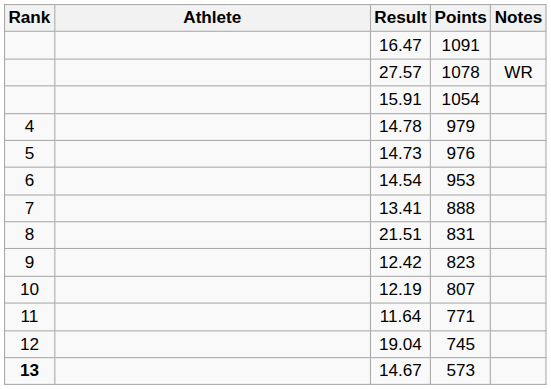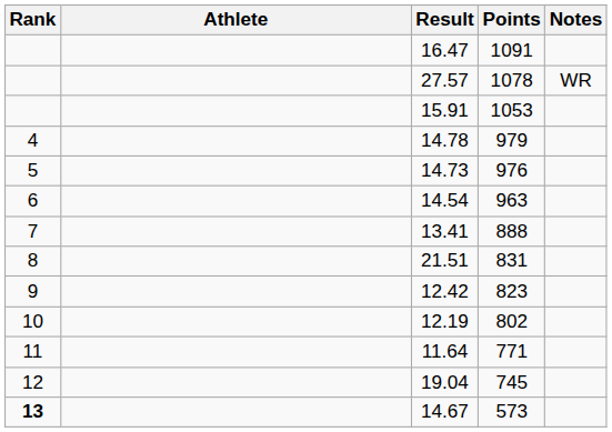15.91 | Points: 1054 -> 1053
14.54 | Points: 953 -> 963
12.19 | Points: 807 -> 802
